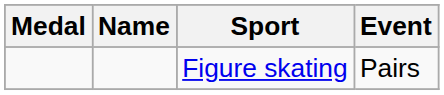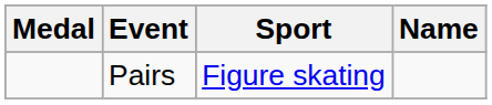columns swapped: Name <-> Event
